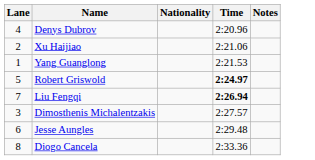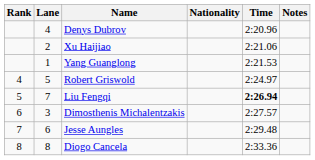+ column: Rank | 4 | 5 | 6 | 7 | 8
Robert Griswold | Time: bold -> normal
